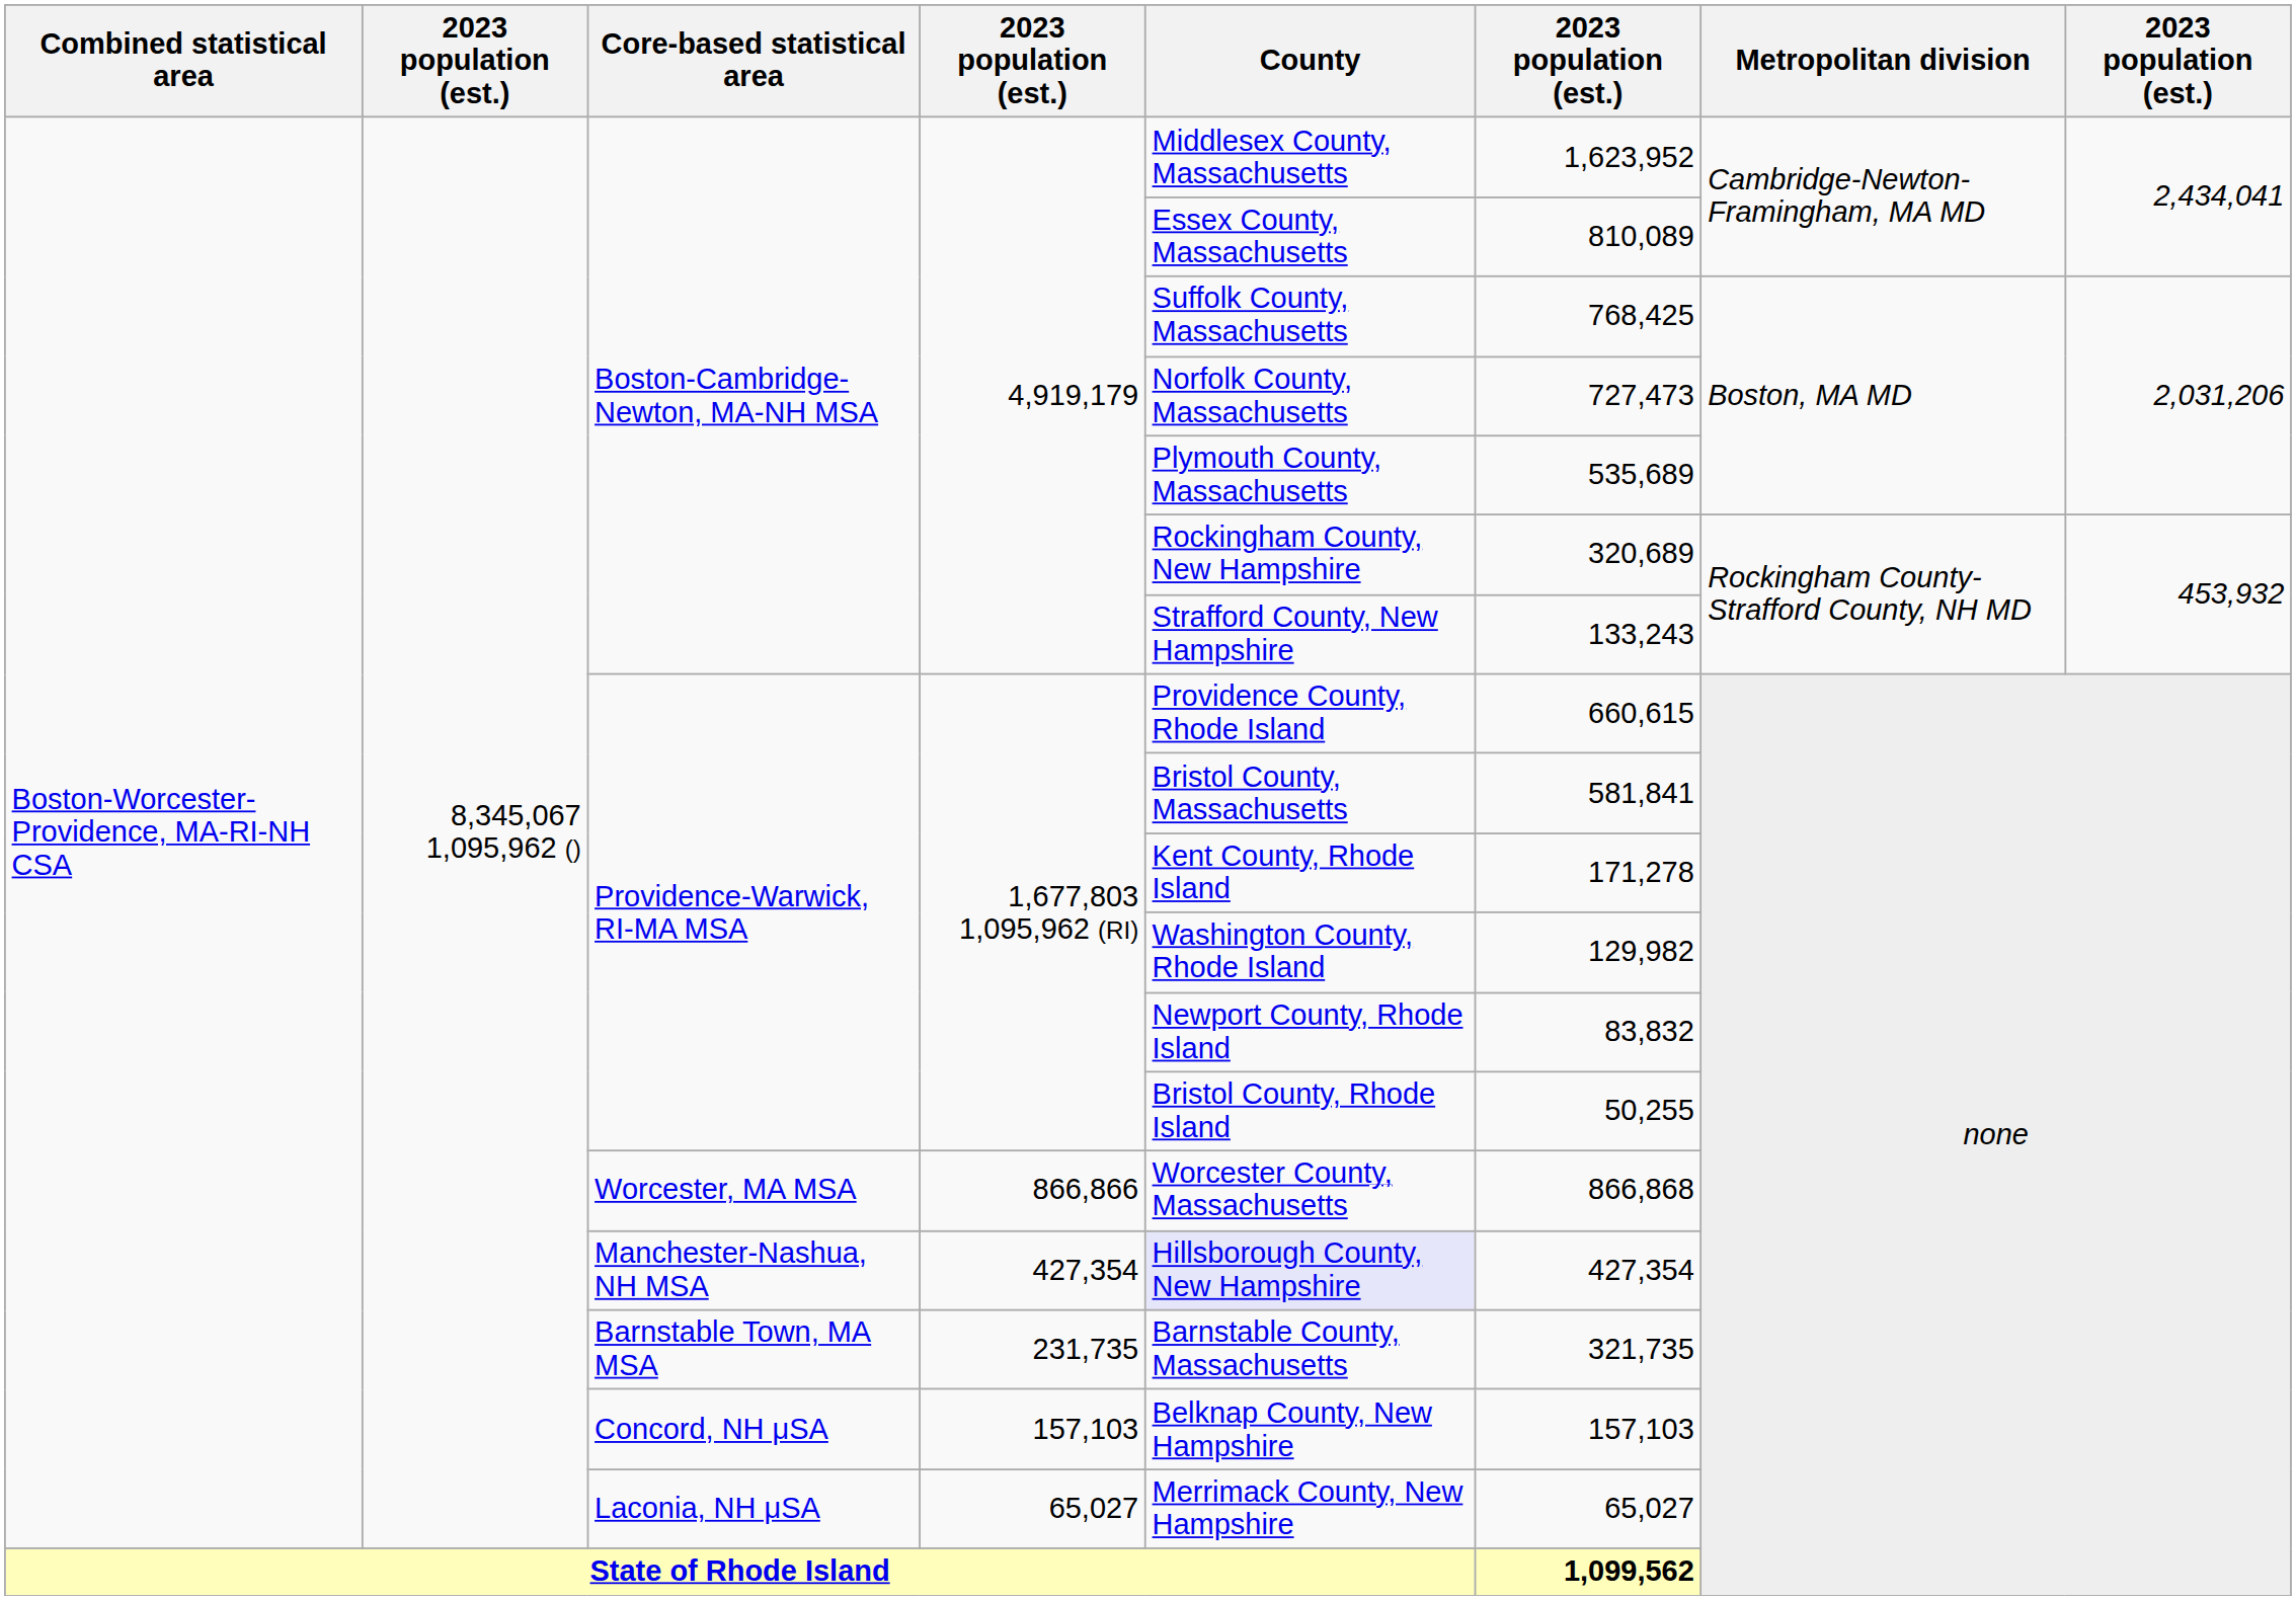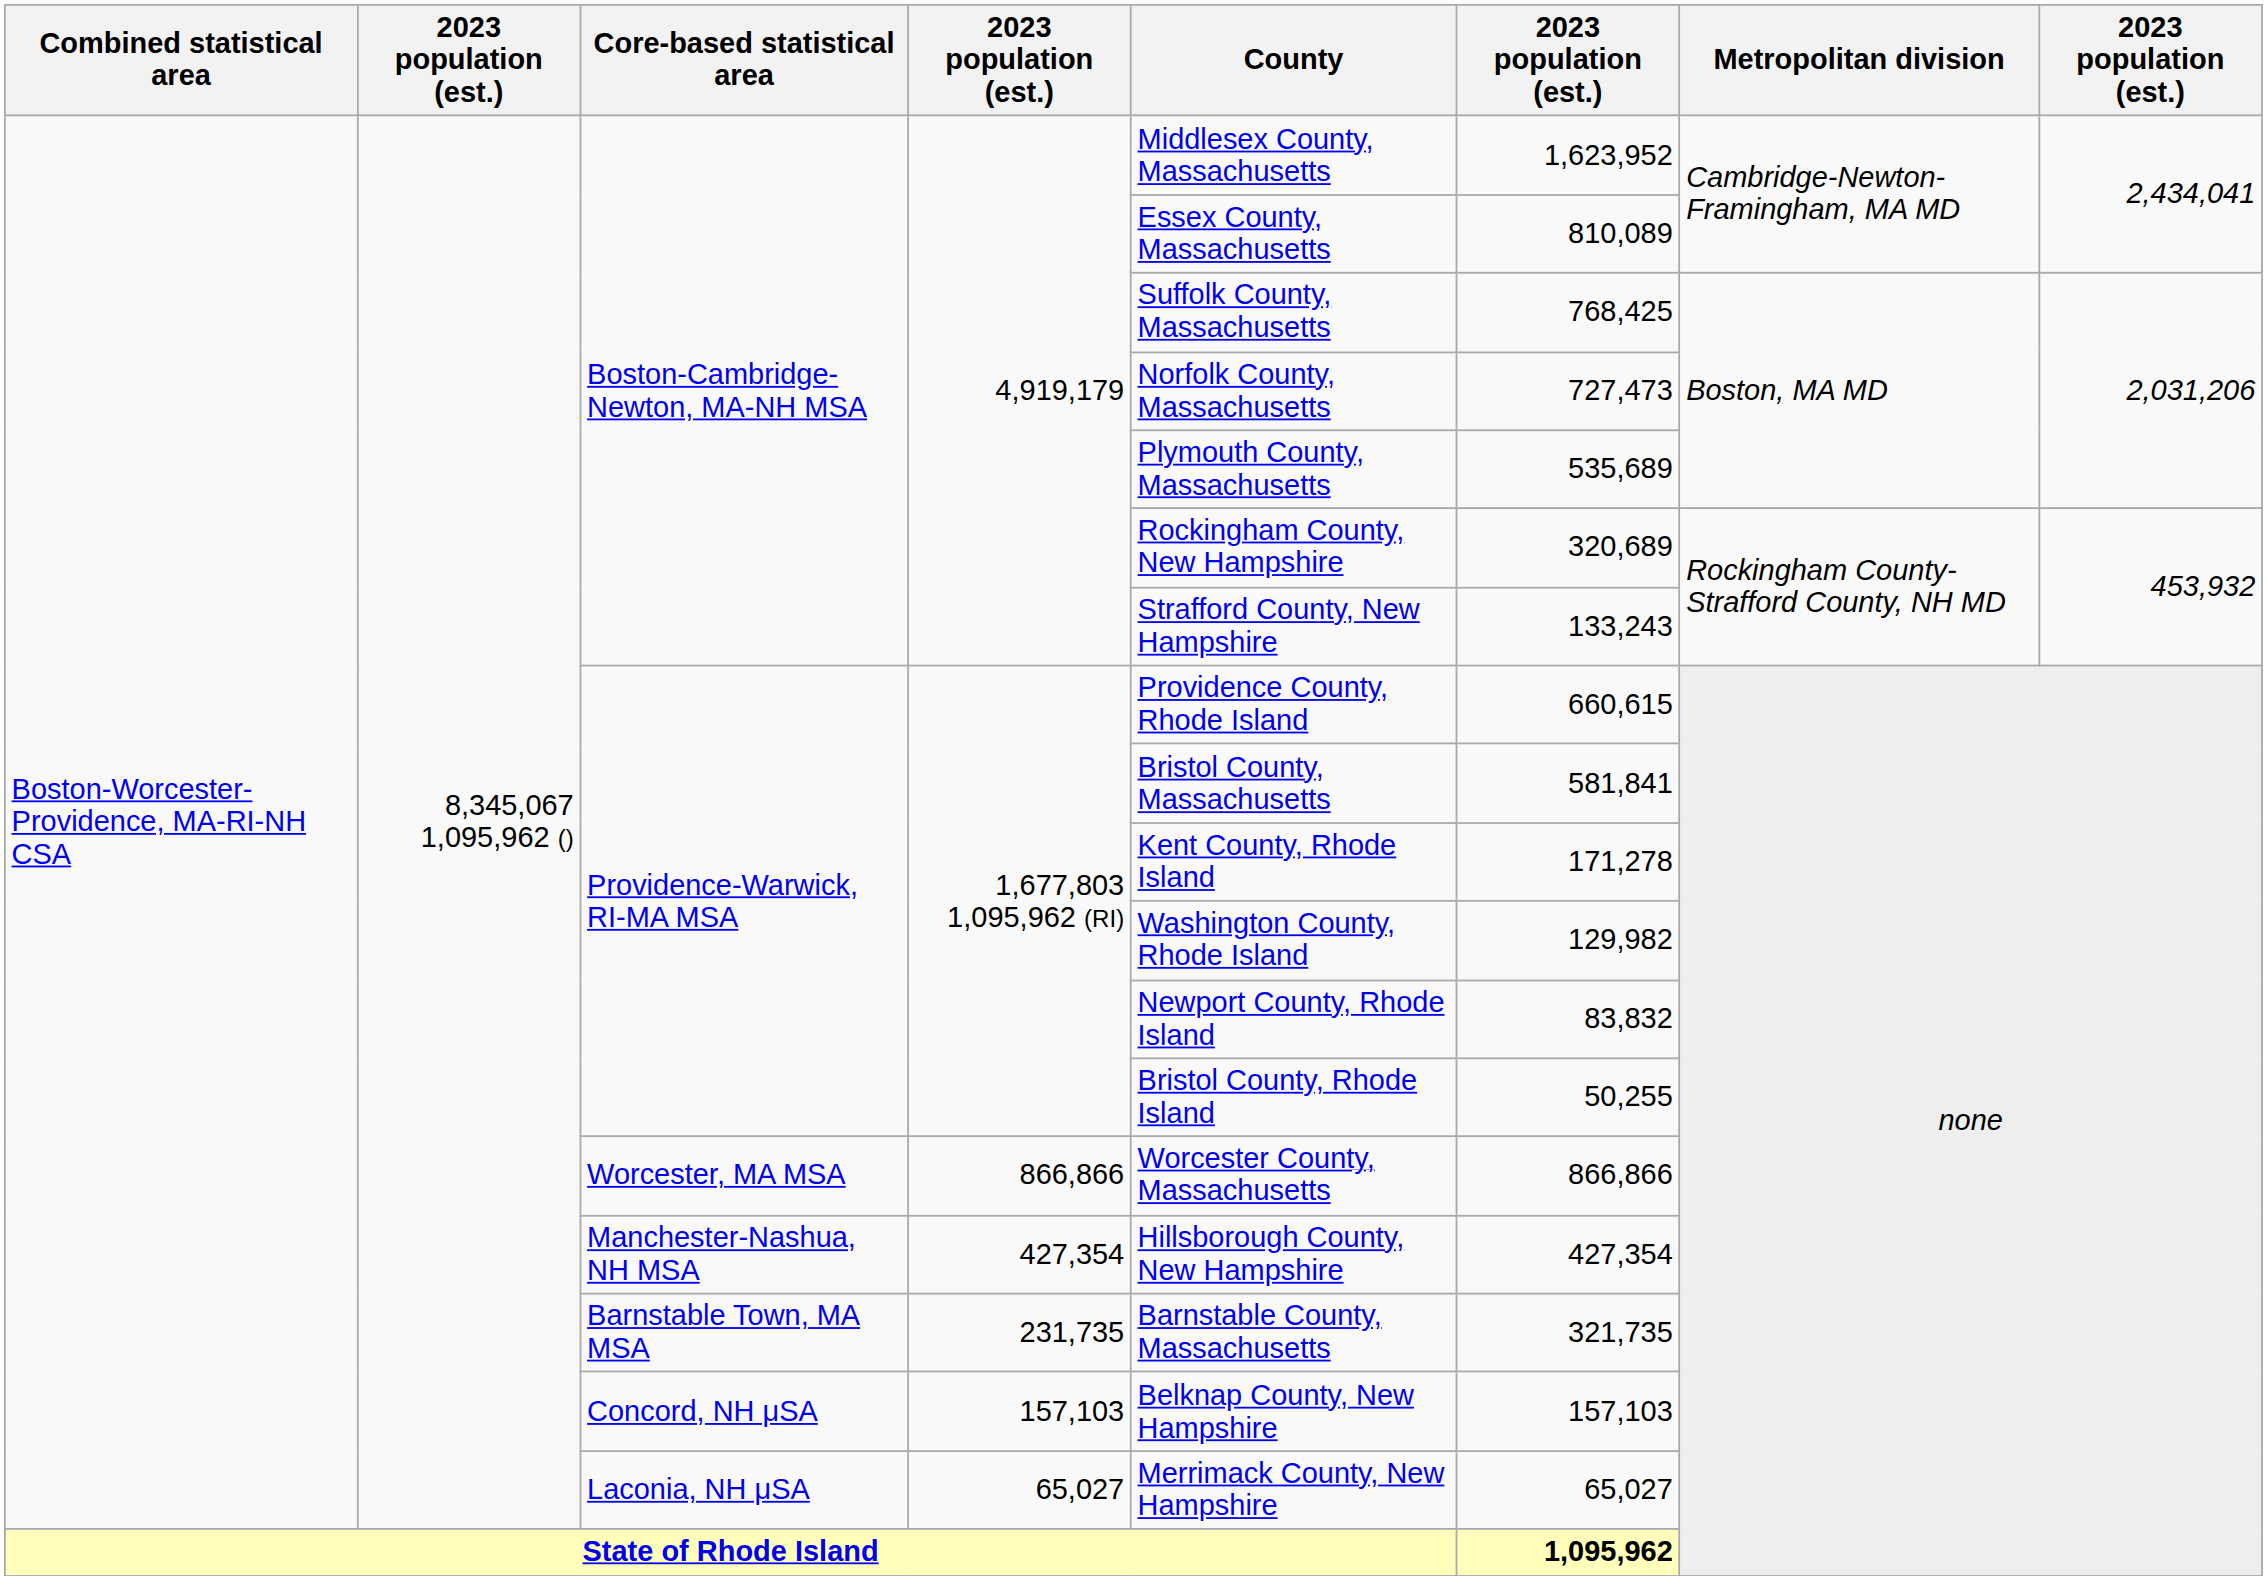Worcester, MA MSA | column 6: 866,868 -> 866,866
Manchester-Nashua, NH MSA | County: lavender background -> no background
State of Rhode Island | column 6: 1,099,562 -> 1,095,962
